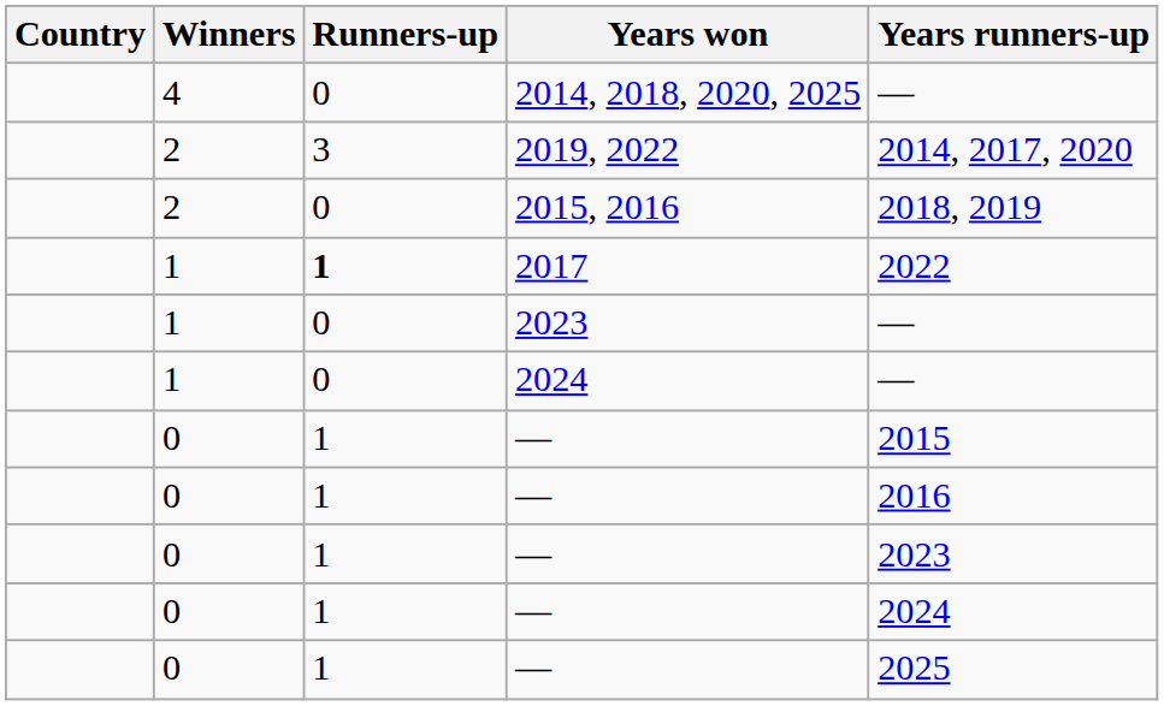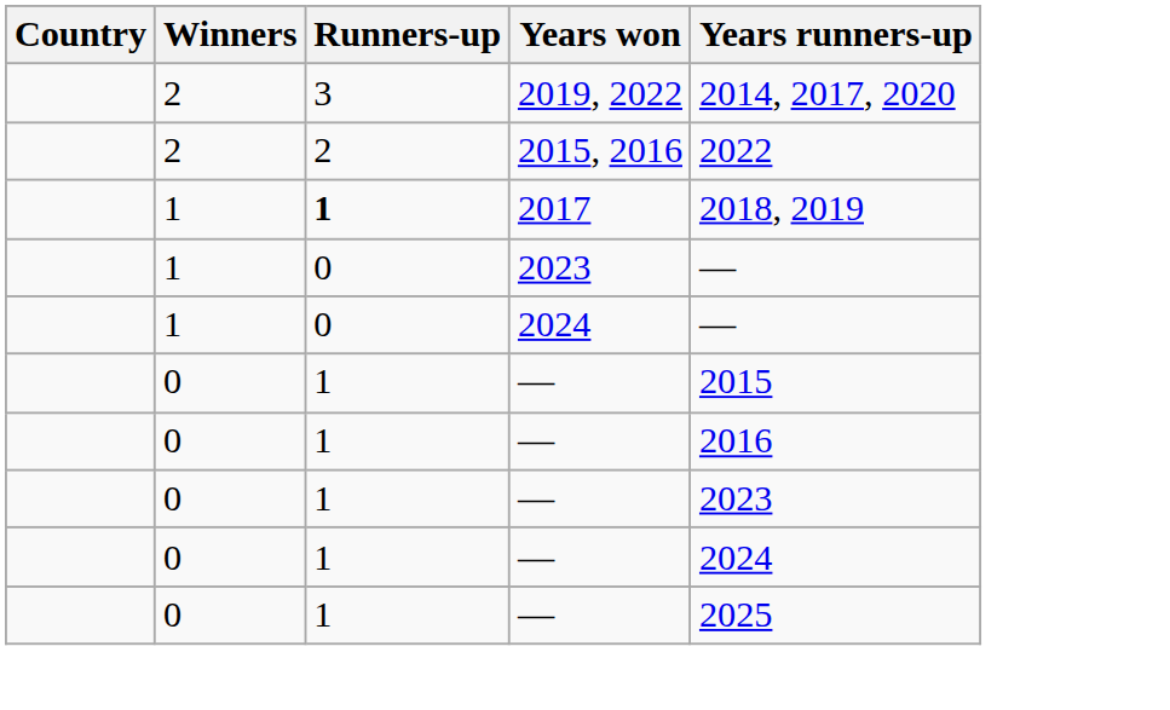- row: 4 | 0 | 2014, 2018, 2020, 2025 | —
2015, 2016 | Runners-up: 0 -> 2
2015, 2016 | Years runners-up: 2018, 2019 -> 2022
2017 | Years runners-up: 2022 -> 2018, 2019
